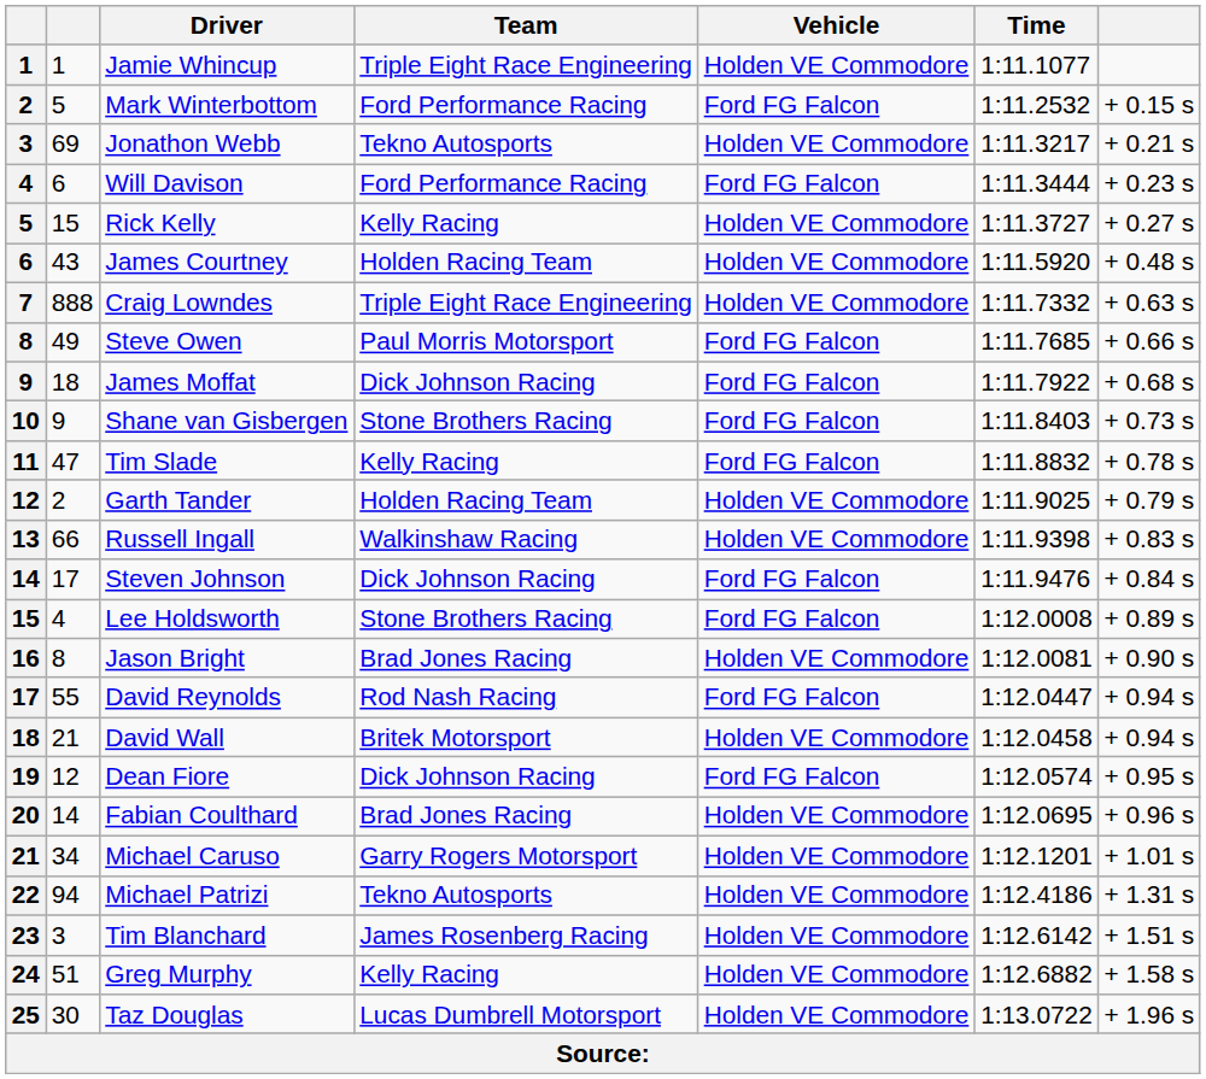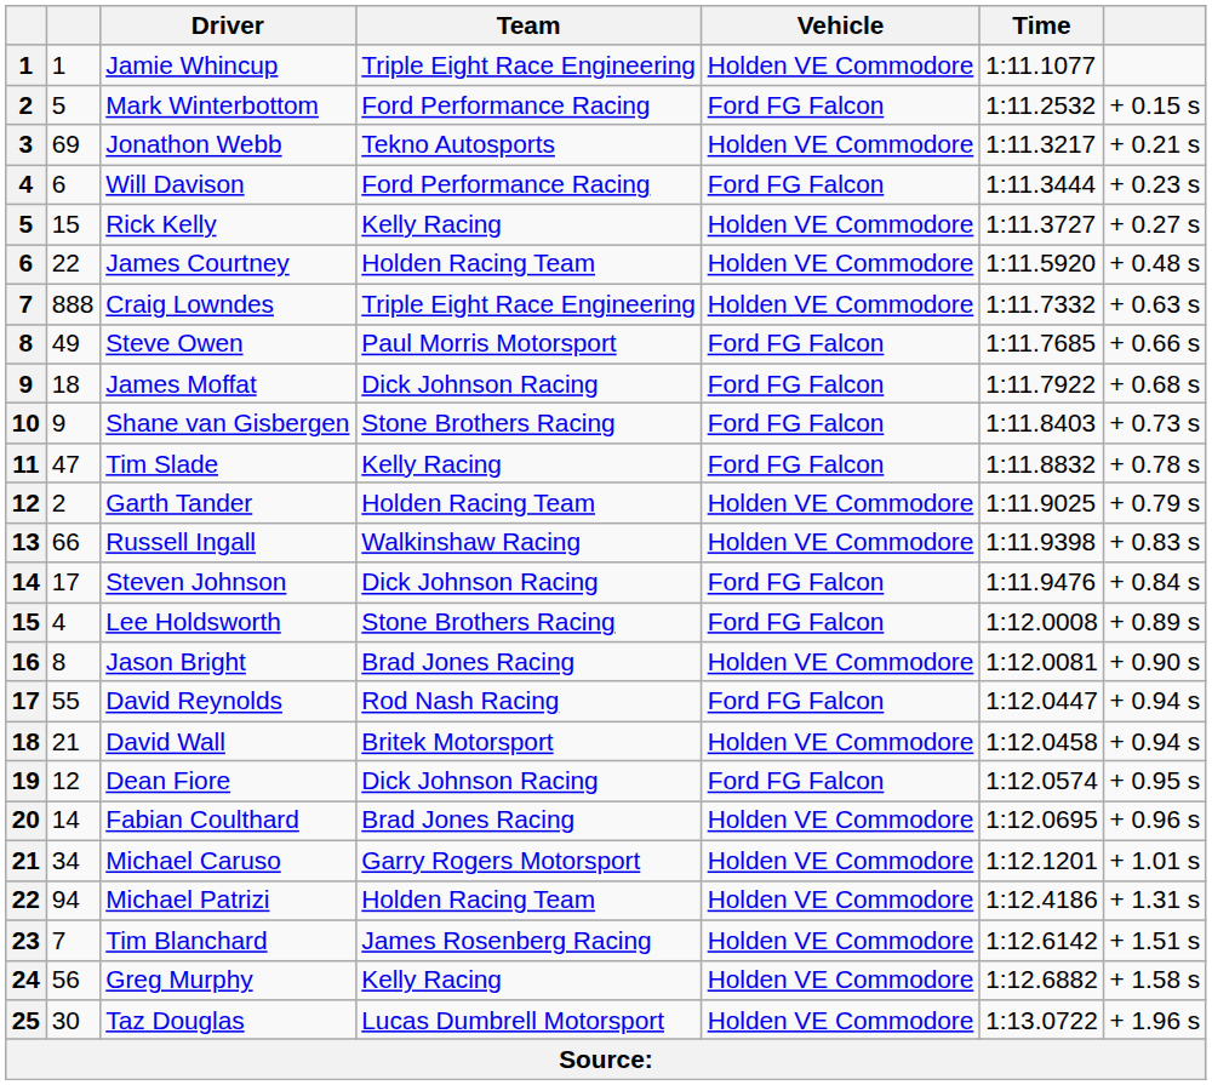James Courtney | column 2: 43 -> 22
Michael Patrizi | Team: Tekno Autosports -> Holden Racing Team
Tim Blanchard | column 2: 3 -> 7
Greg Murphy | column 2: 51 -> 56
